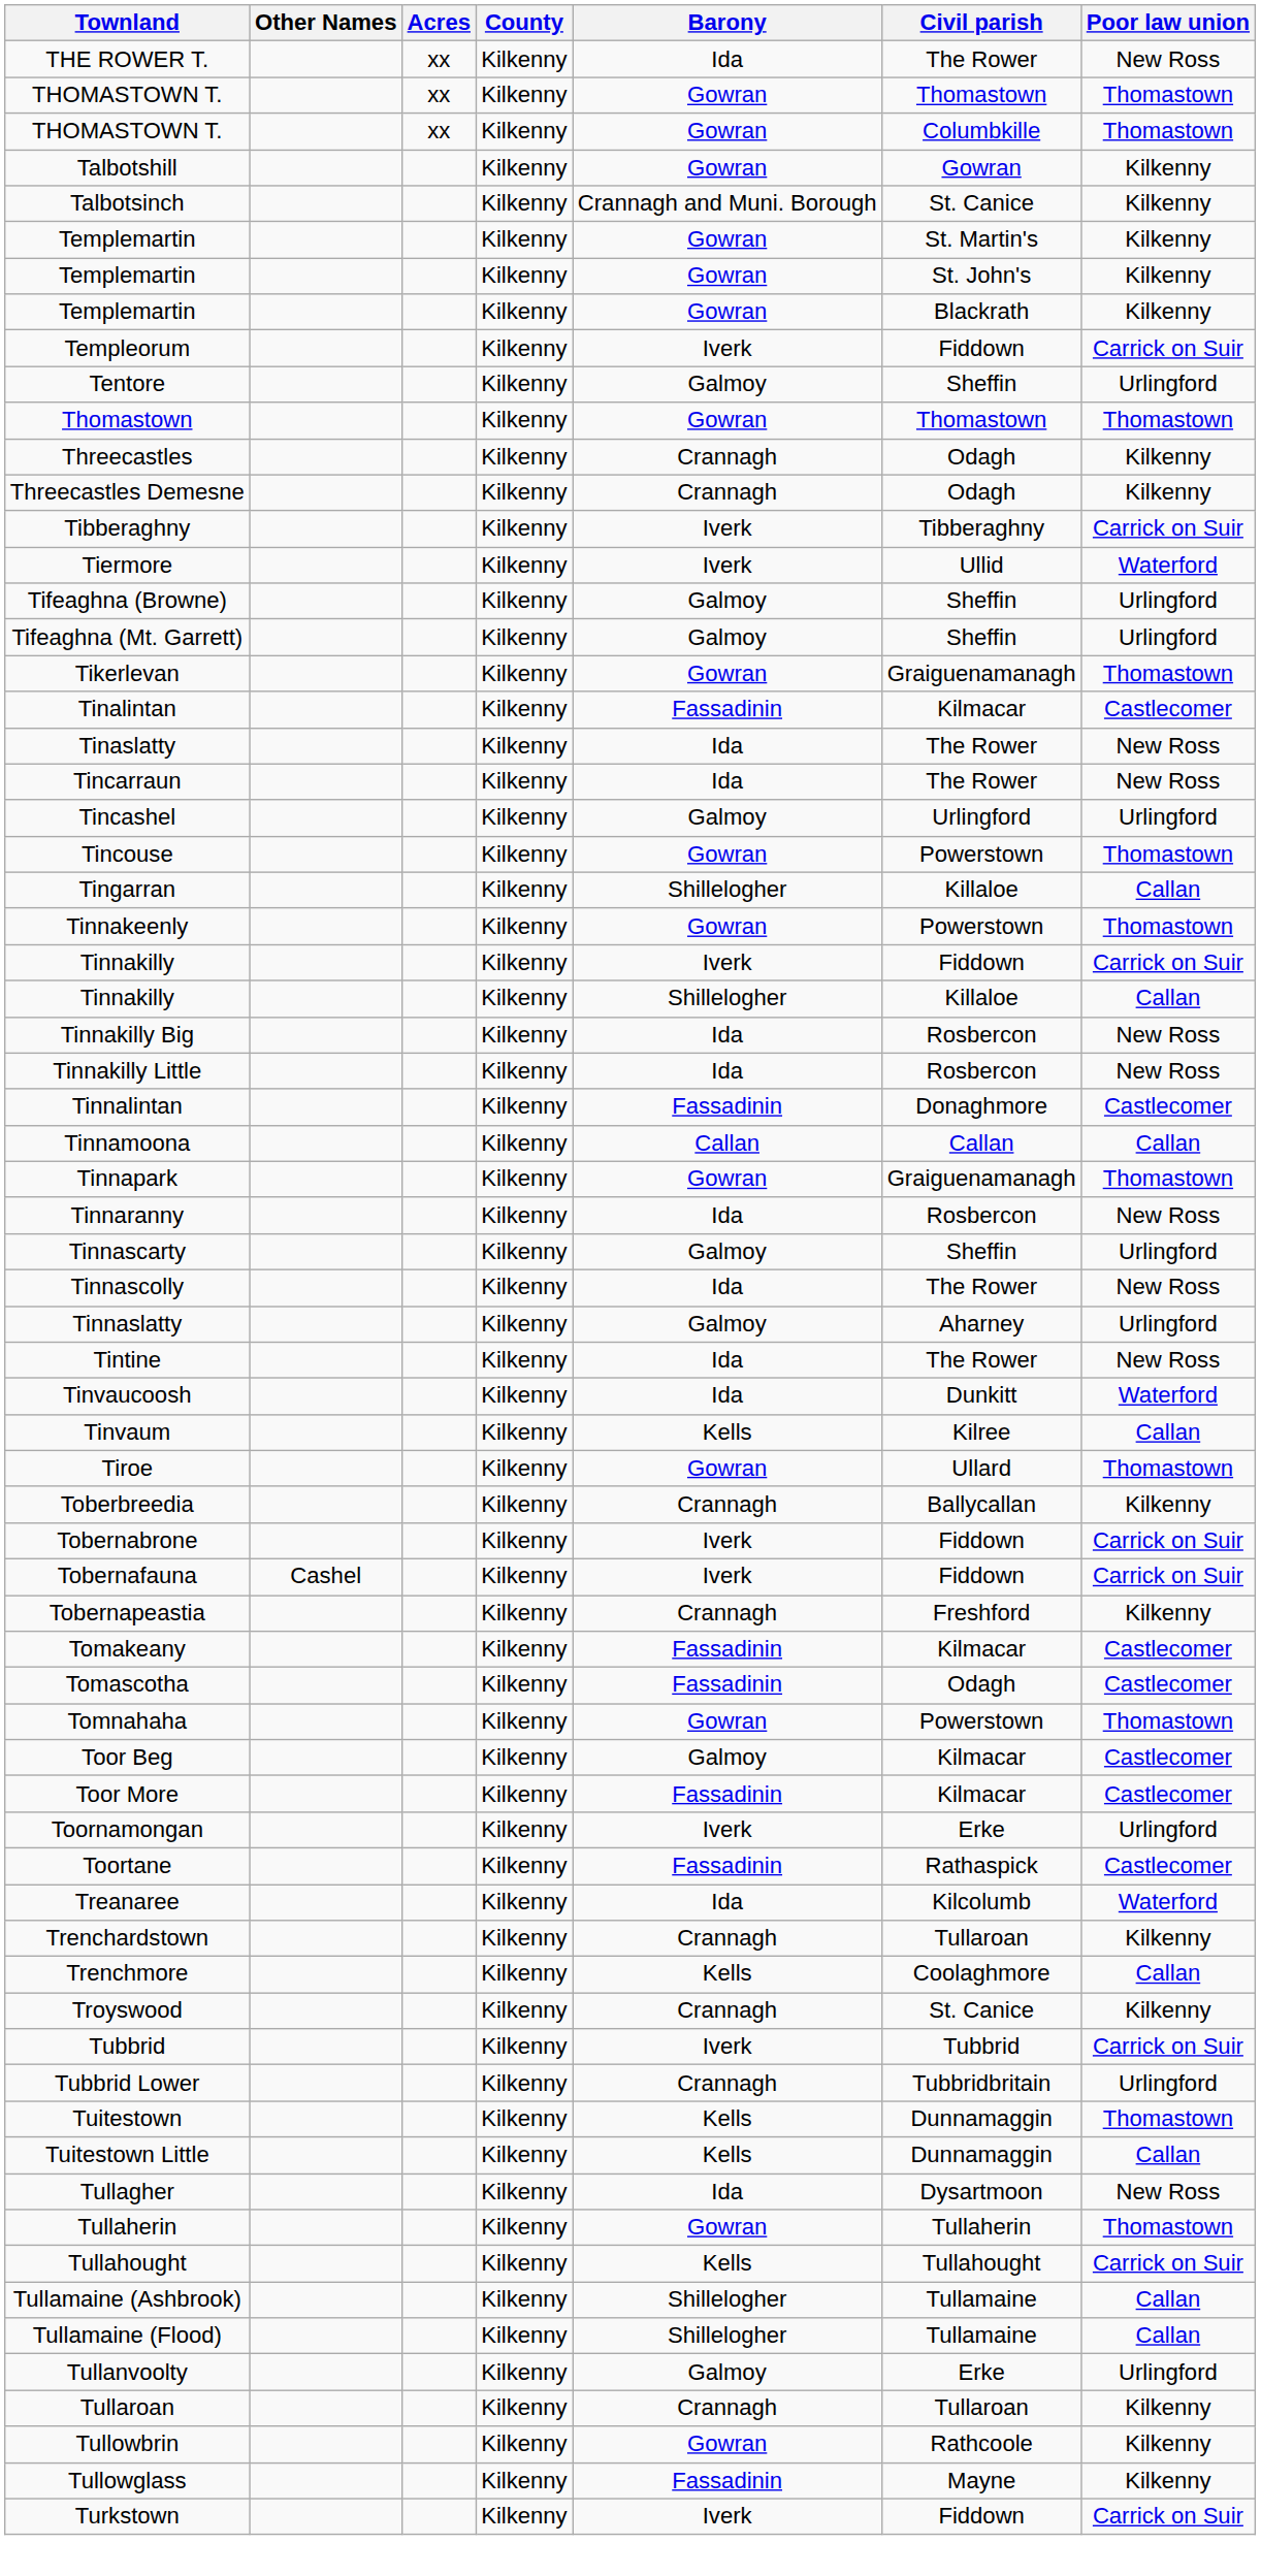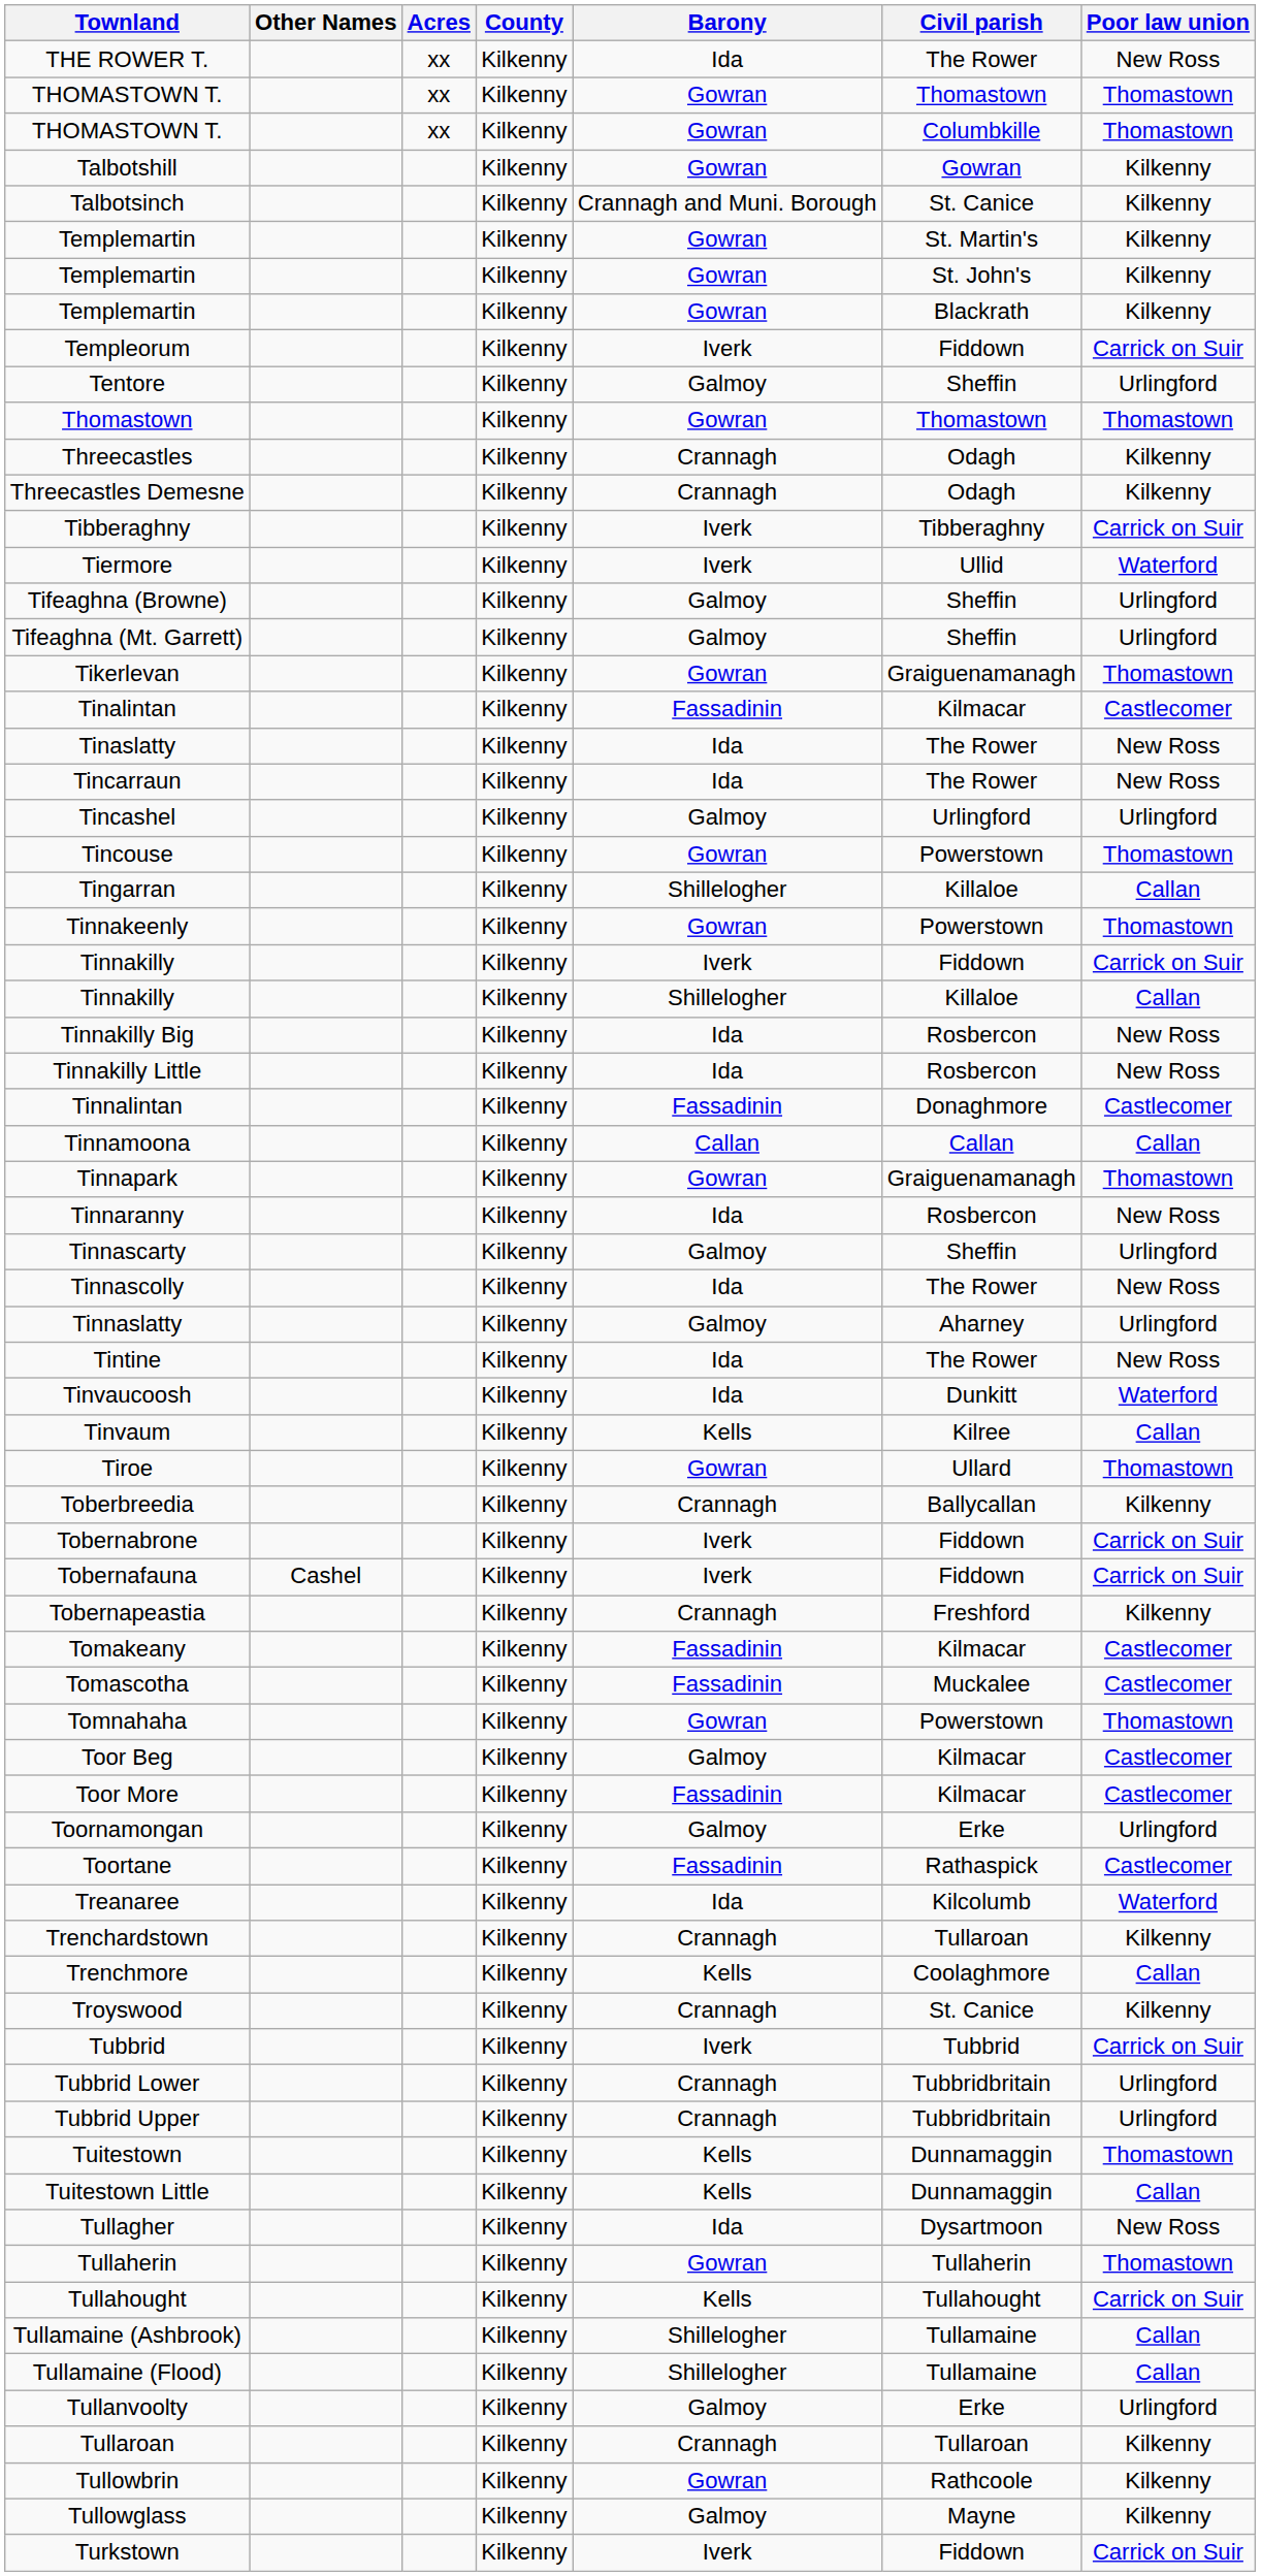Tomascotha | Civil parish: Odagh -> Muckalee
Toornamongan | Barony: Iverk -> Galmoy
+ row: Tubbrid Upper | Kilkenny | Crannagh | Tubbridbritain | Urlingford
Tullowglass | Barony: Fassadinin -> Galmoy
